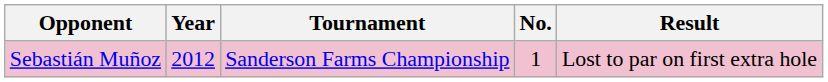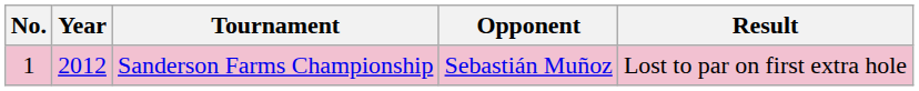columns swapped: No. <-> Opponent
